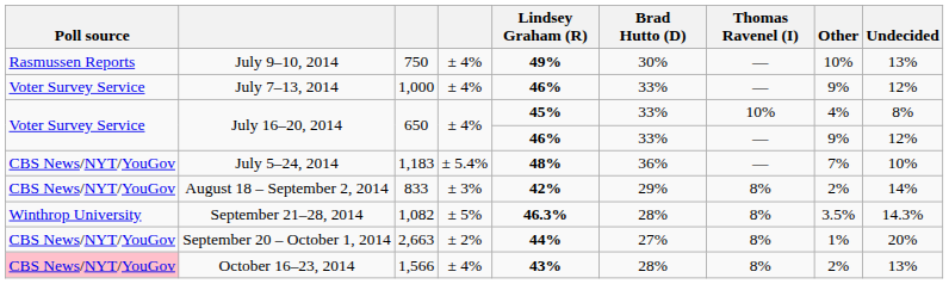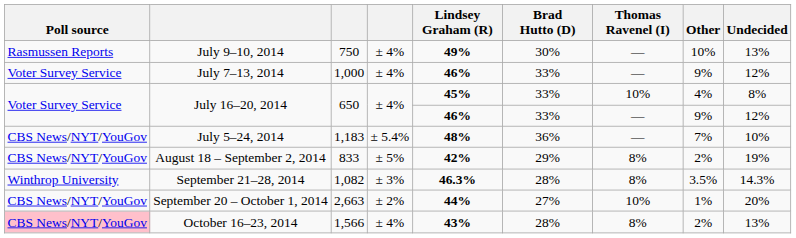August 18 – September 2, 2014 | column 4: ± 3% -> ± 5%
August 18 – September 2, 2014 | Undecided: 14% -> 19%
September 21–28, 2014 | column 4: ± 5% -> ± 3%
September 20 – October 1, 2014 | Thomas Ravenel (I): 8% -> 10%
